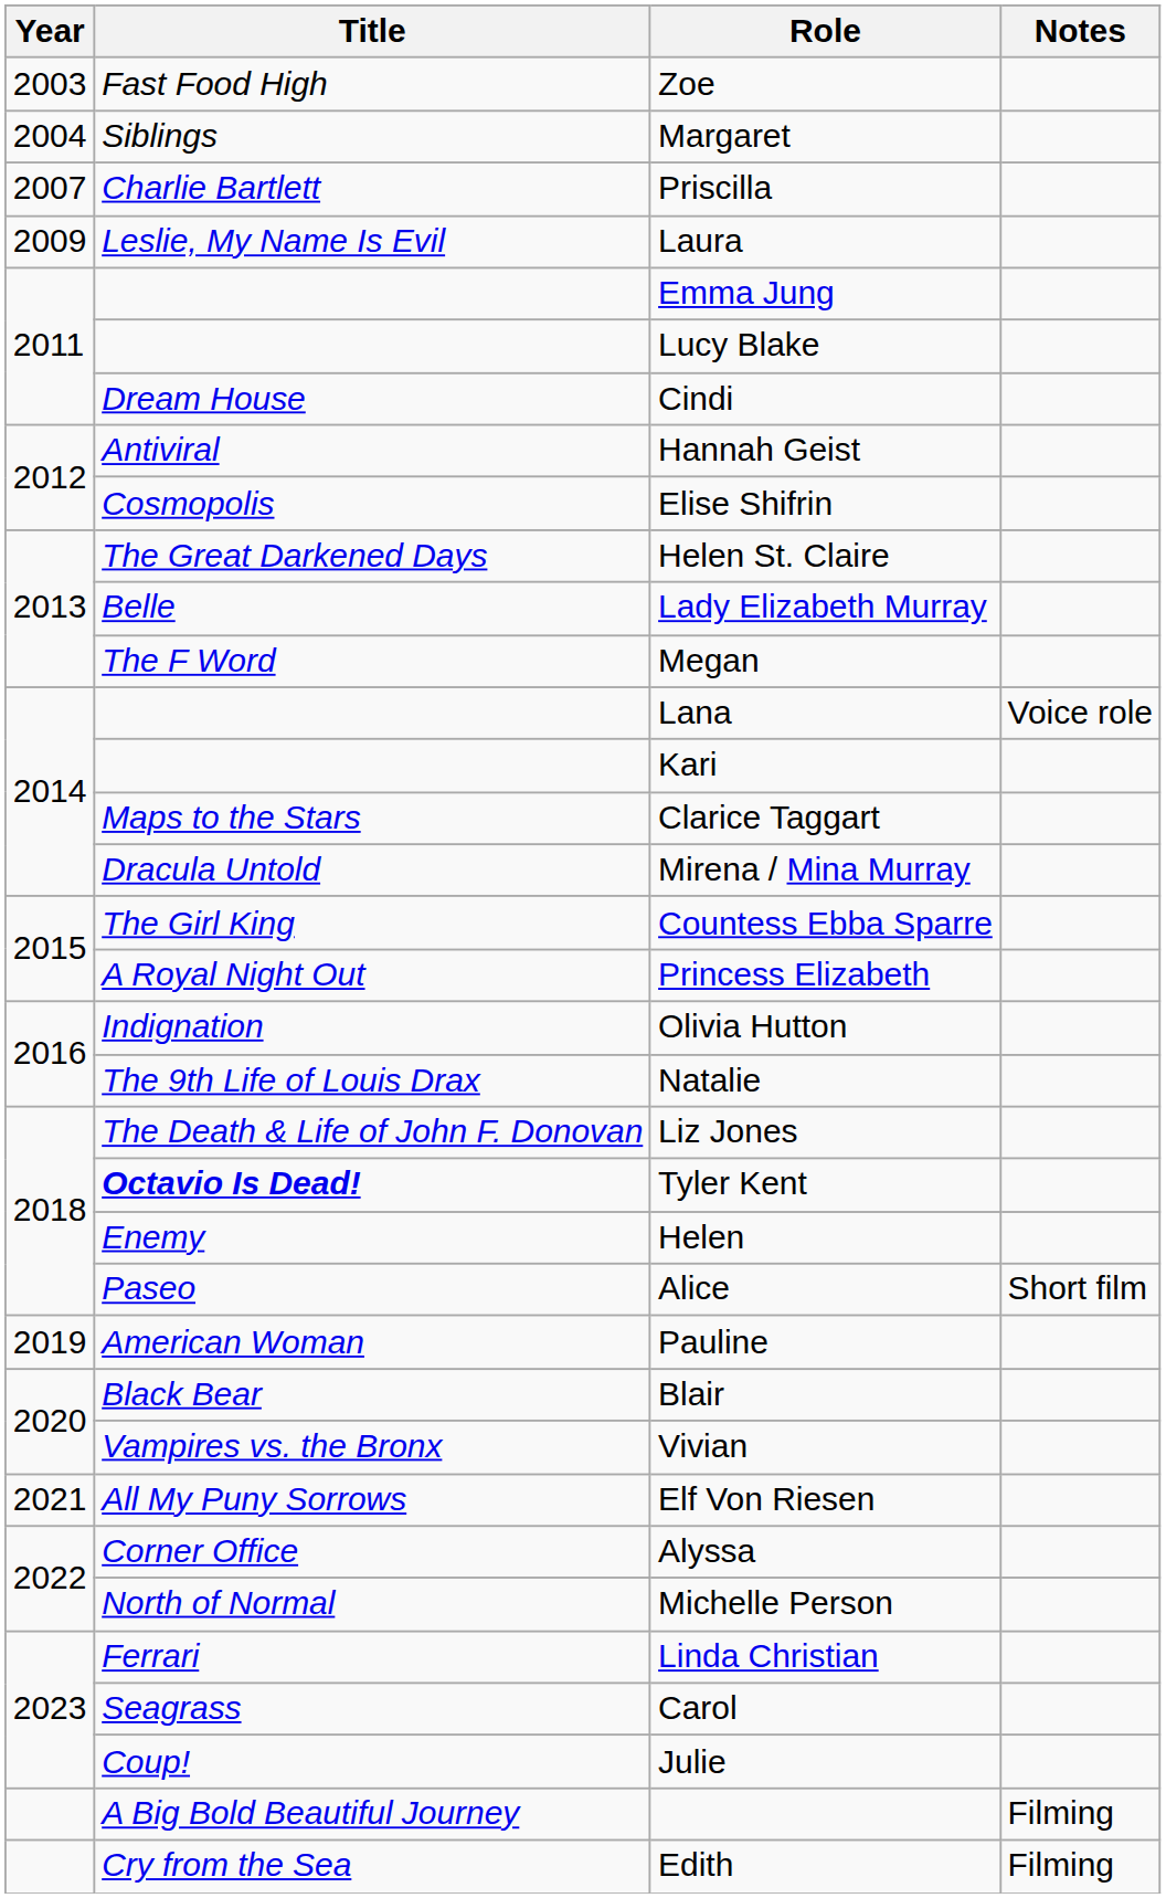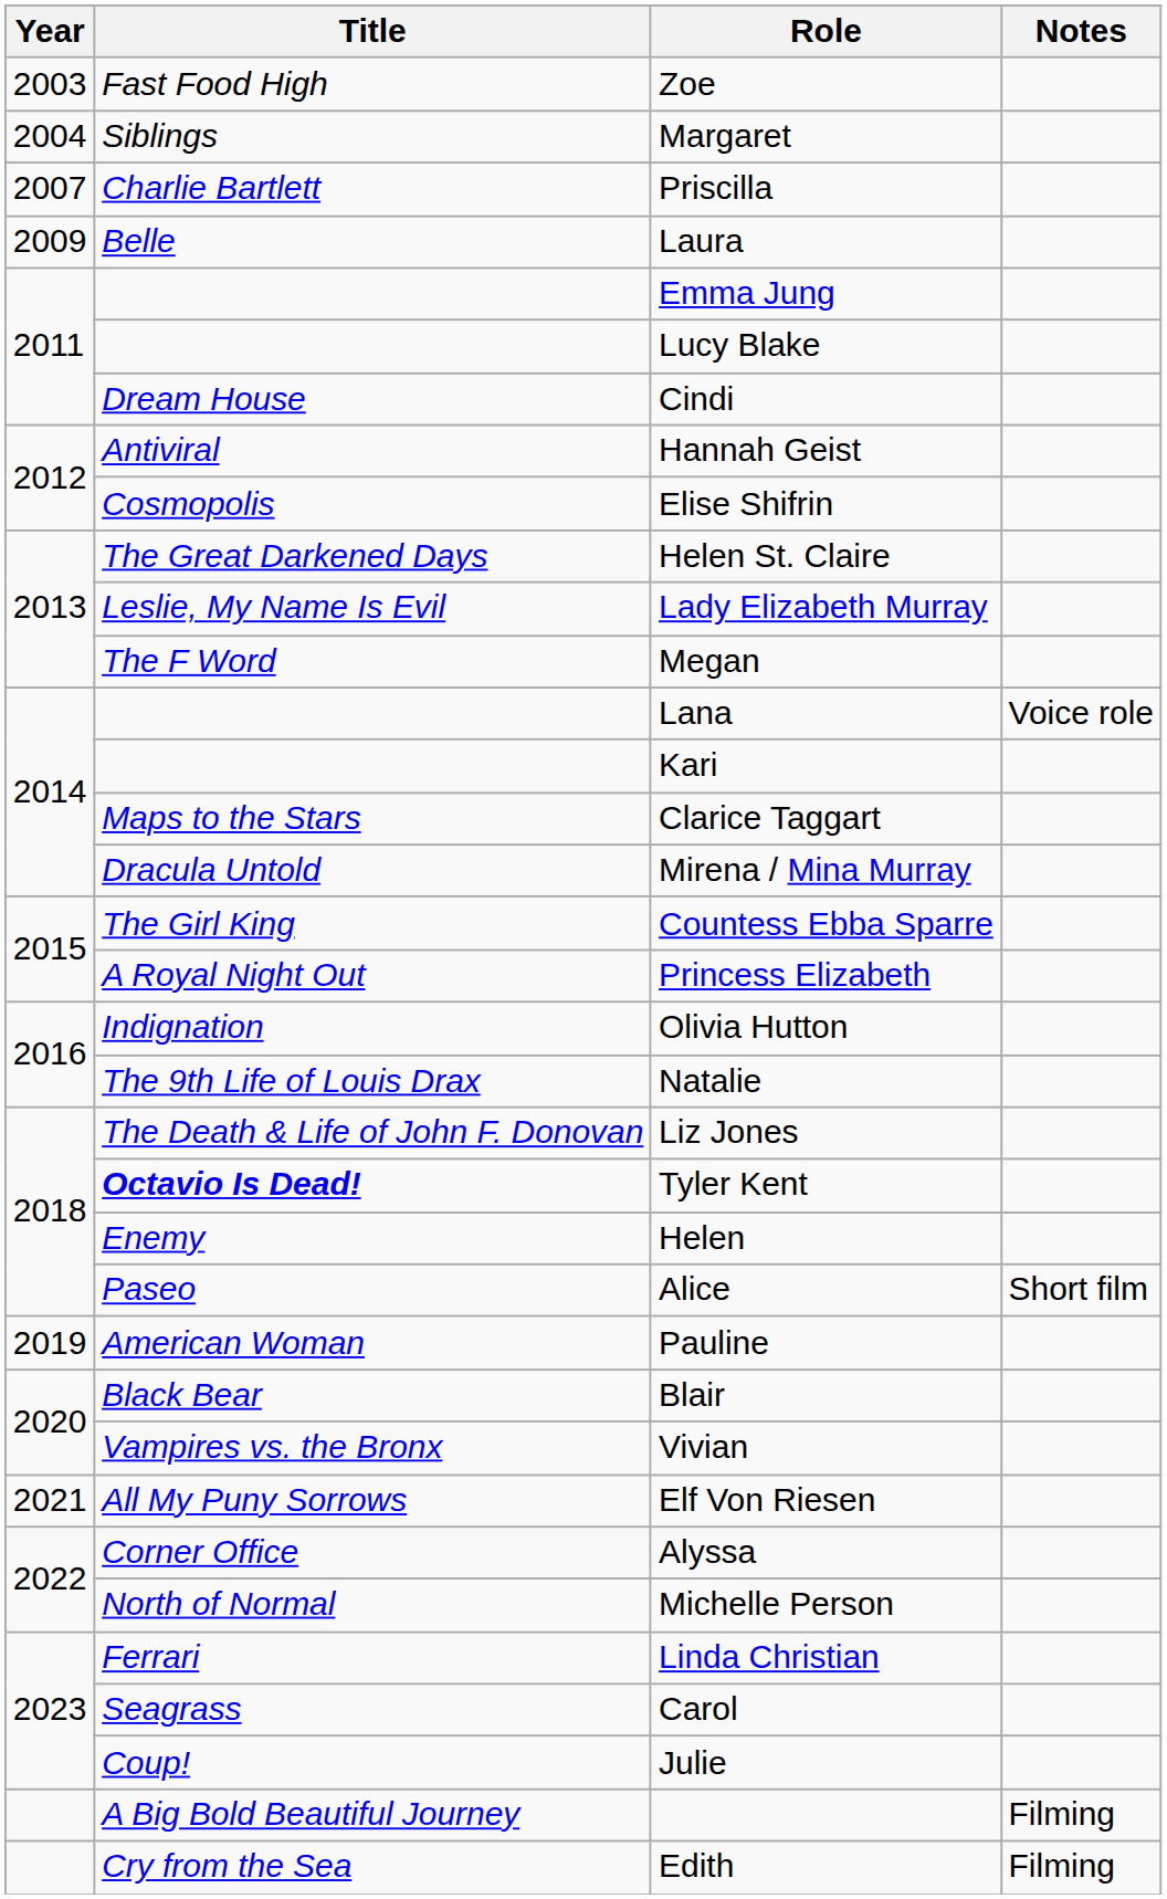Laura | Title: Leslie, My Name Is Evil -> Belle
Lady Elizabeth Murray | Title: Belle -> Leslie, My Name Is Evil
